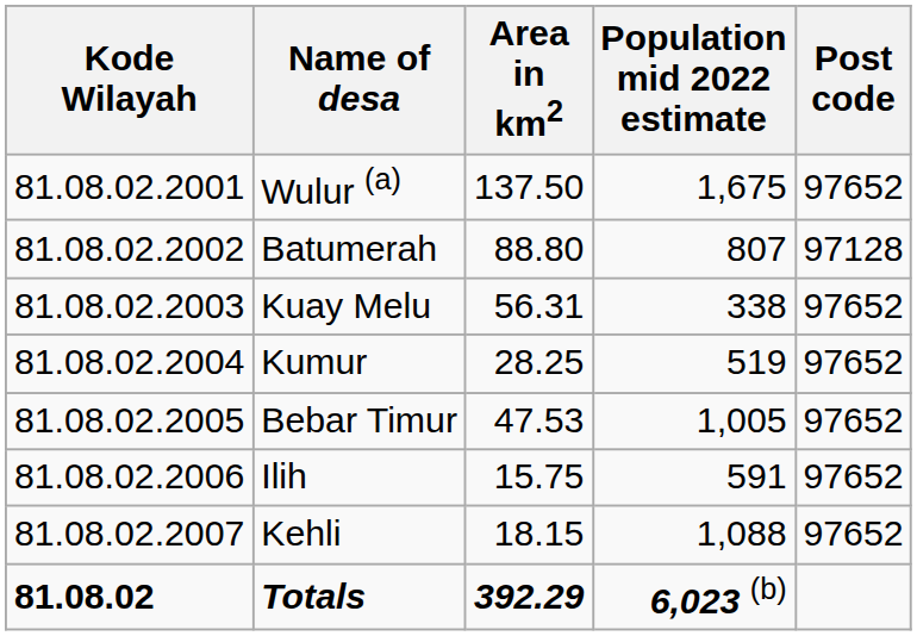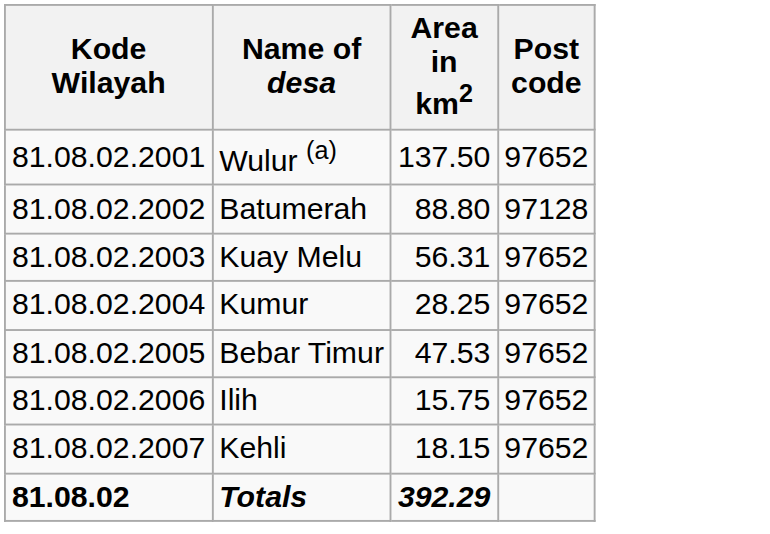- column: Population mid 2022 estimate | 1,675 | 807 | 338 | 519 | 1,005 | 591 | 1,088 | 6,023 (b)
